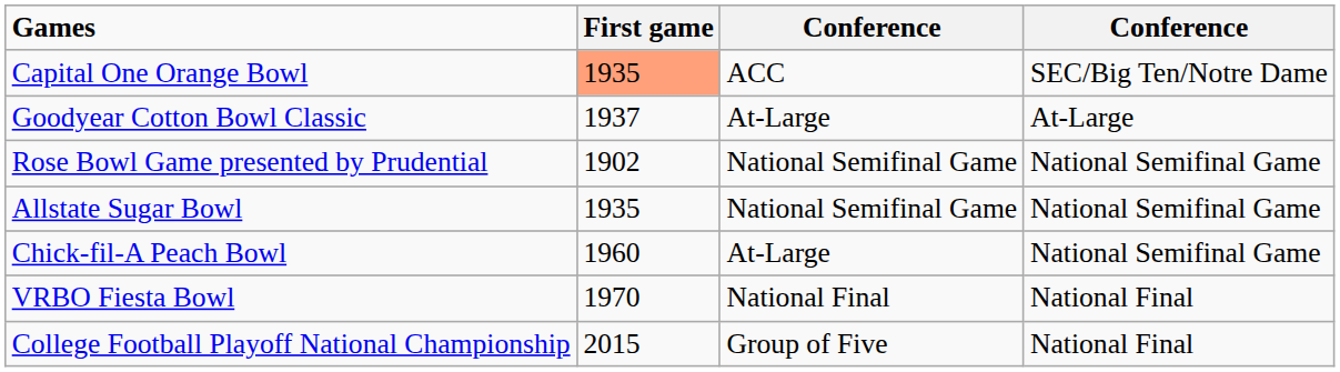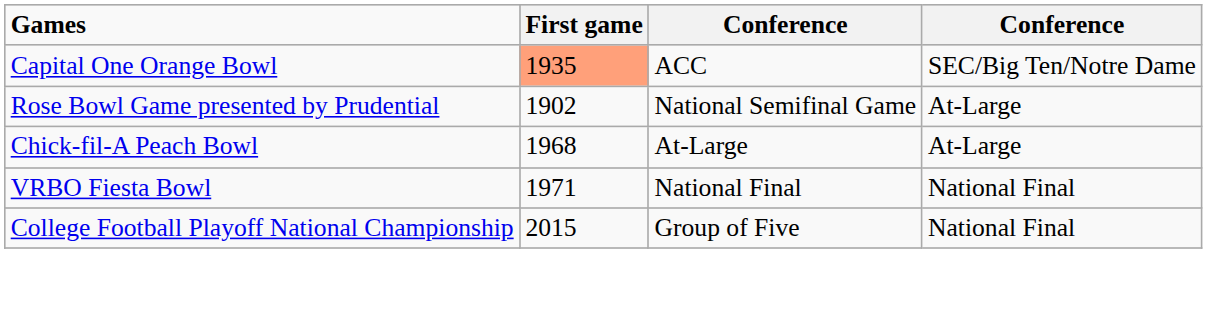- row: Goodyear Cotton Bowl Classic | 1937 | At-Large | At-Large
Rose Bowl Game presented by Prudential | column 4: National Semifinal Game -> At-Large
- row: Allstate Sugar Bowl | 1935 | National Semifinal Game | National Semifinal Game
Chick-fil-A Peach Bowl | First game: 1960 -> 1968
Chick-fil-A Peach Bowl | column 4: National Semifinal Game -> At-Large
VRBO Fiesta Bowl | First game: 1970 -> 1971
